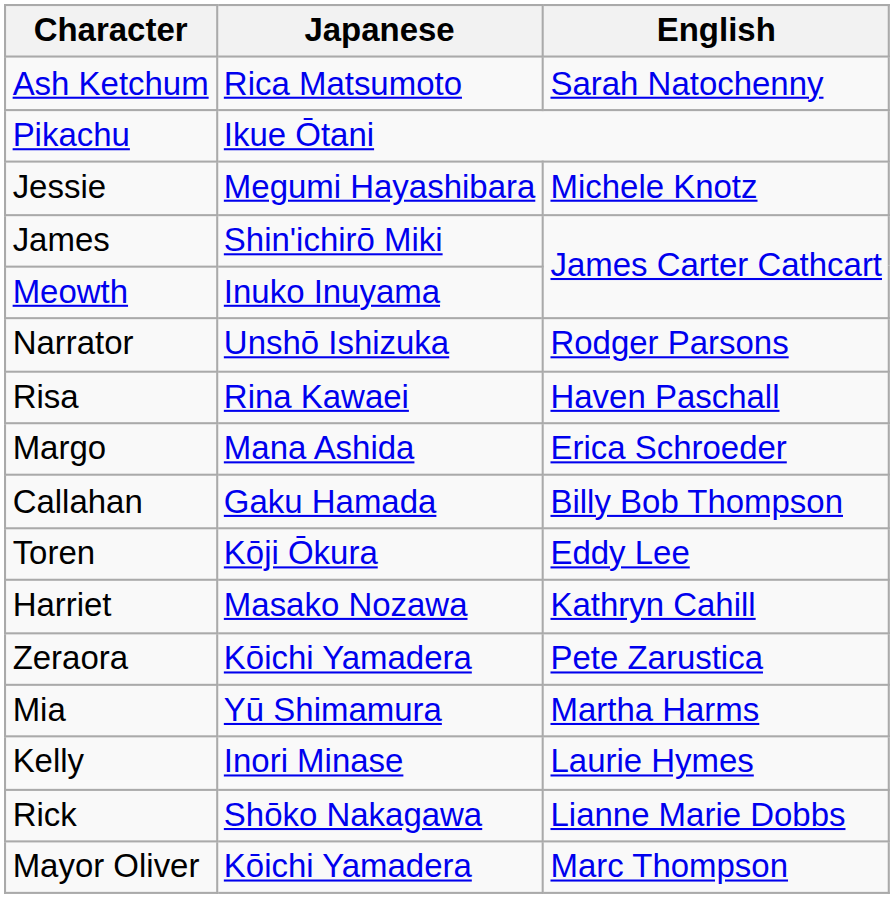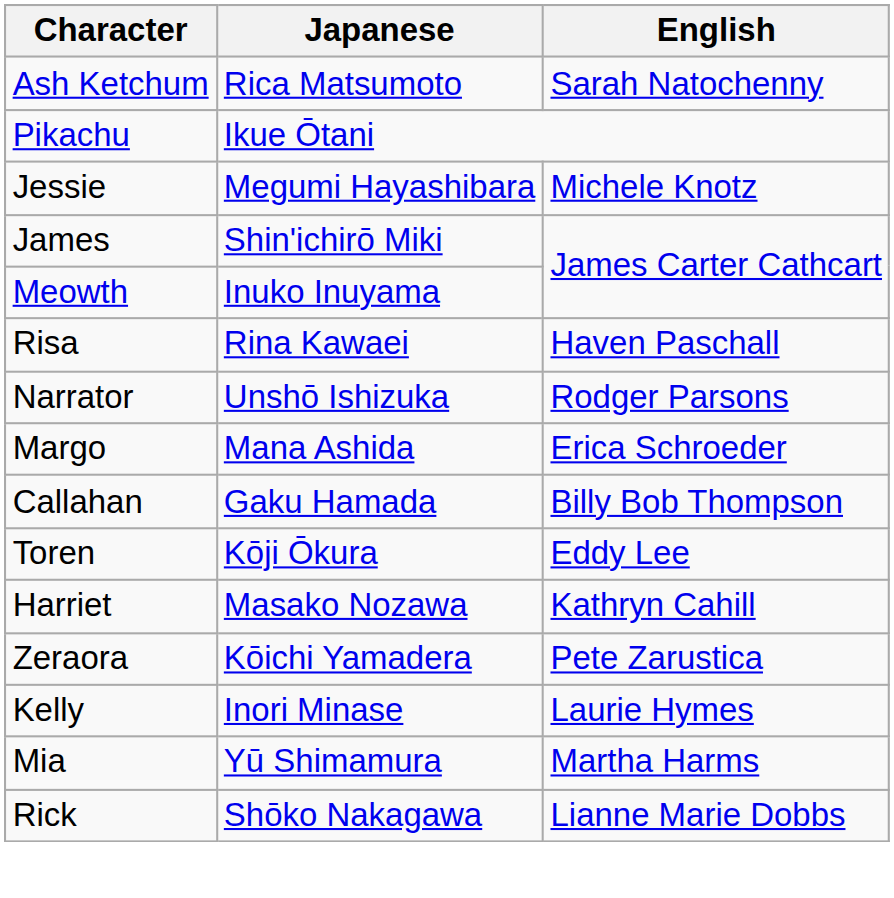rows swapped: Narrator <-> Risa
rows swapped: Kelly <-> Mia
- row: Mayor Oliver | Kōichi Yamadera | Marc Thompson
